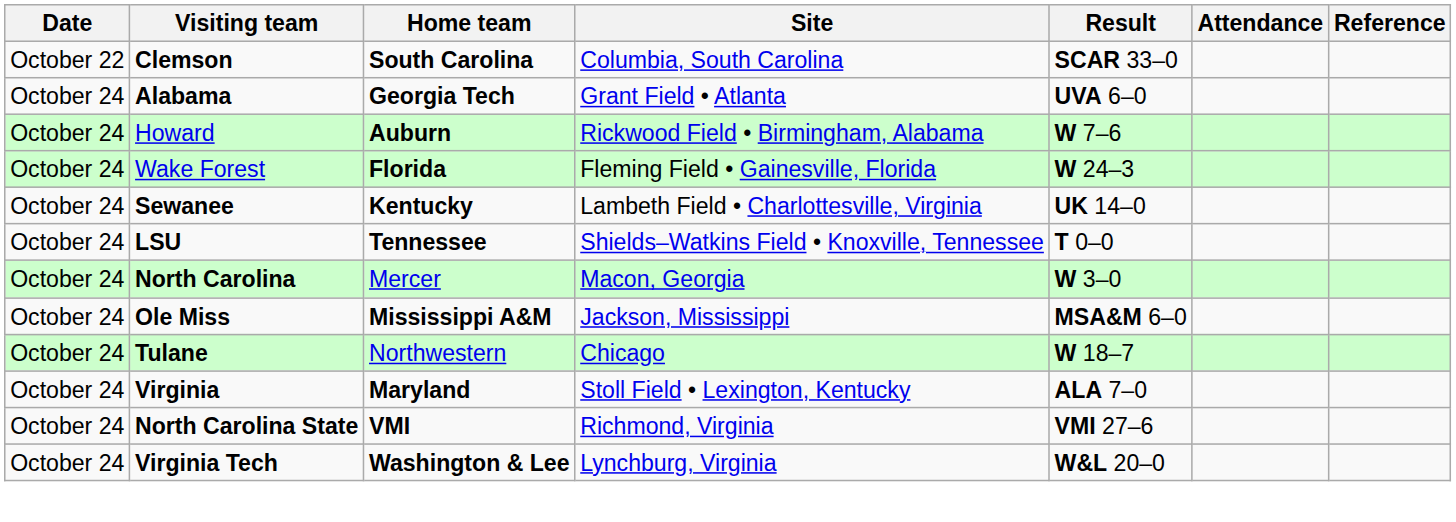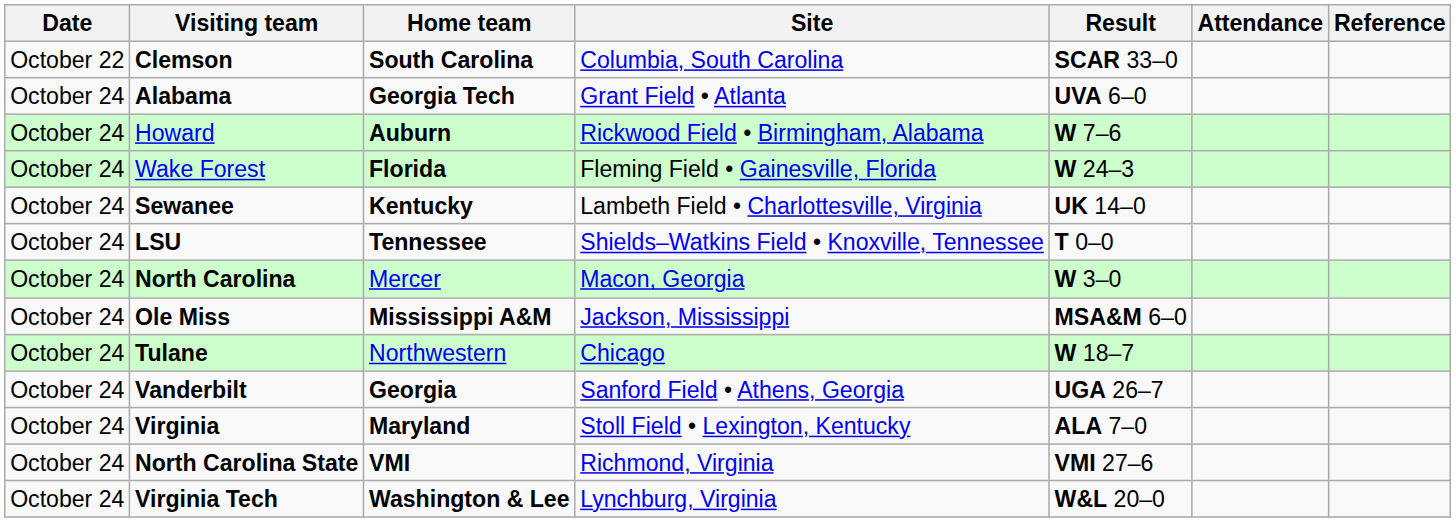+ row: October 24 | Vanderbilt | Georgia | Sanford Field • Athens, Georgia | UGA 26–7
